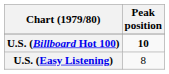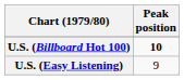U.S. (Easy Listening) | Peak position: 8 -> 9
